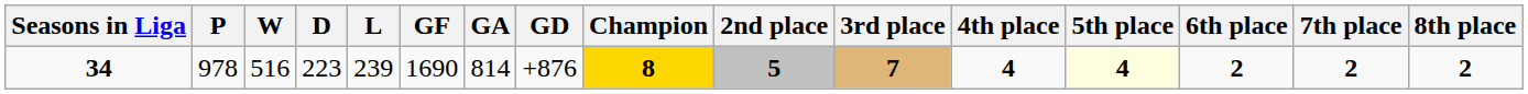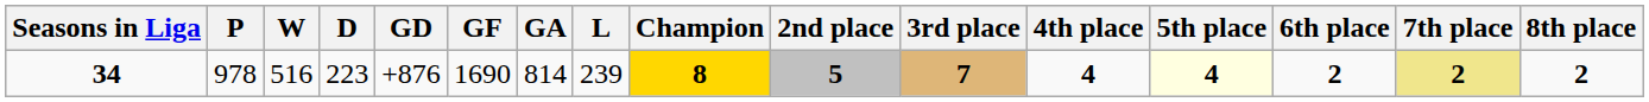columns swapped: L <-> GD
34 | 7th place: no background -> khaki background
